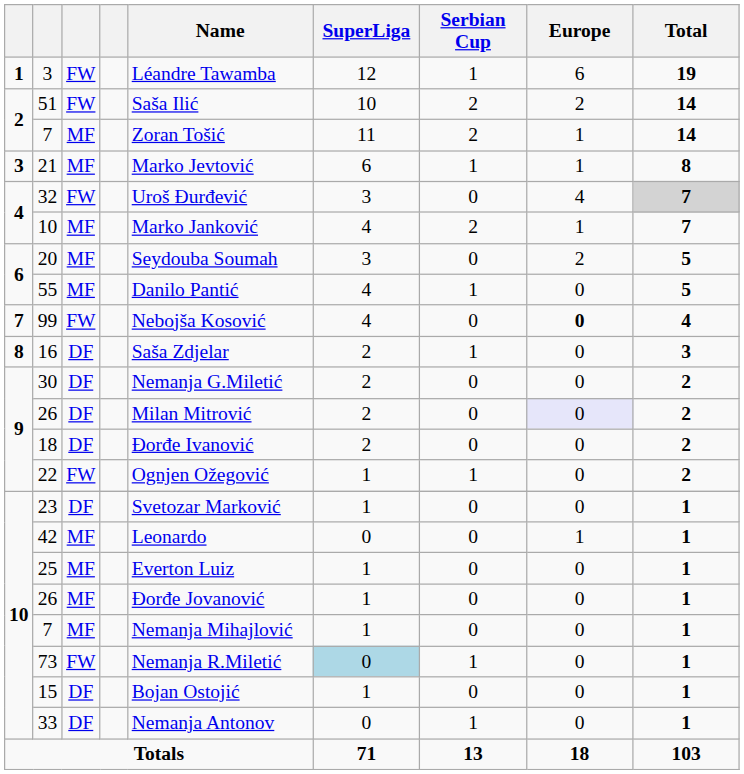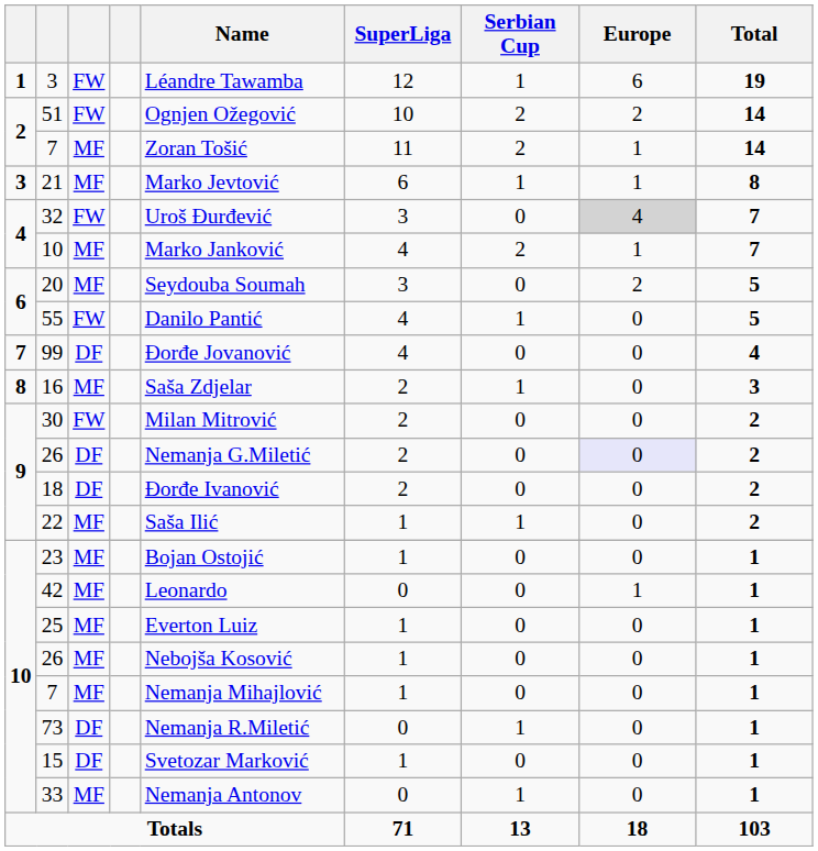51 | Name: Saša Ilić -> Ognjen Ožegović
32 | Europe: no background -> lightgrey background
32 | Total: lightgrey background -> no background
55 | column 3: MF -> FW
99 | column 3: FW -> DF
99 | Name: Nebojša Kosović -> Đorđe Jovanović
99 | Europe: bold -> normal
16 | column 3: DF -> MF
30 | column 3: DF -> FW
30 | Name: Nemanja G.Miletić -> Milan Mitrović
9 / 26 | Name: Milan Mitrović -> Nemanja G.Miletić
22 | column 3: FW -> MF
22 | Name: Ognjen Ožegović -> Saša Ilić
23 | column 3: DF -> MF
23 | Name: Svetozar Marković -> Bojan Ostojić
10 / 26 | Name: Đorđe Jovanović -> Nebojša Kosović
73 | column 3: FW -> DF
73 | SuperLiga: lightblue background -> no background
15 | Name: Bojan Ostojić -> Svetozar Marković
33 | column 3: DF -> MF
